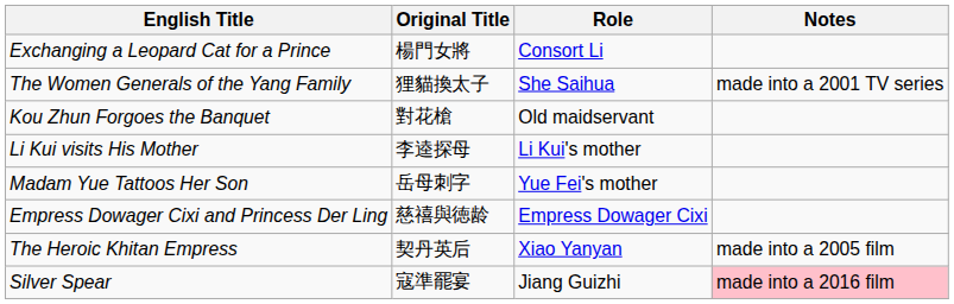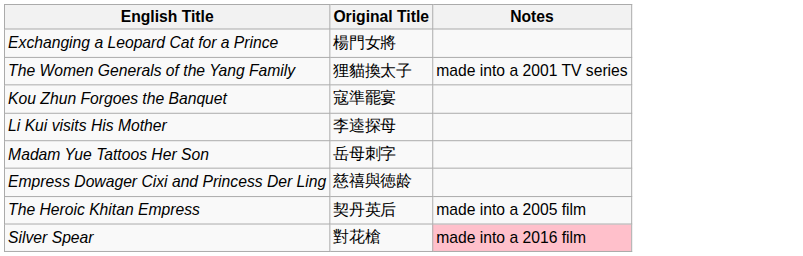- column: Role | Consort Li | She Saihua | Old maidservant | Li Kui's mother | Yue Fei's mother | Empress Dowager Cixi | Xiao Yanyan | Jiang Guizhi
Kou Zhun Forgoes the Banquet | Original Title: 對花槍 -> 寇準罷宴
Silver Spear | Original Title: 寇準罷宴 -> 對花槍
